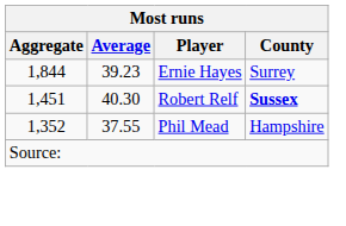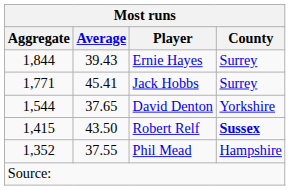Ernie Hayes | Average: 39.23 -> 39.43
+ row: 1,771 | 45.41 | Jack Hobbs | Surrey
+ row: 1,544 | 37.65 | David Denton | Yorkshire
Robert Relf | Aggregate: 1,451 -> 1,415
Robert Relf | Average: 40.30 -> 43.50
